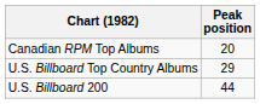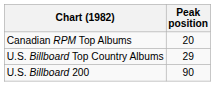U.S. Billboard 200 | Peak position: 44 -> 90
